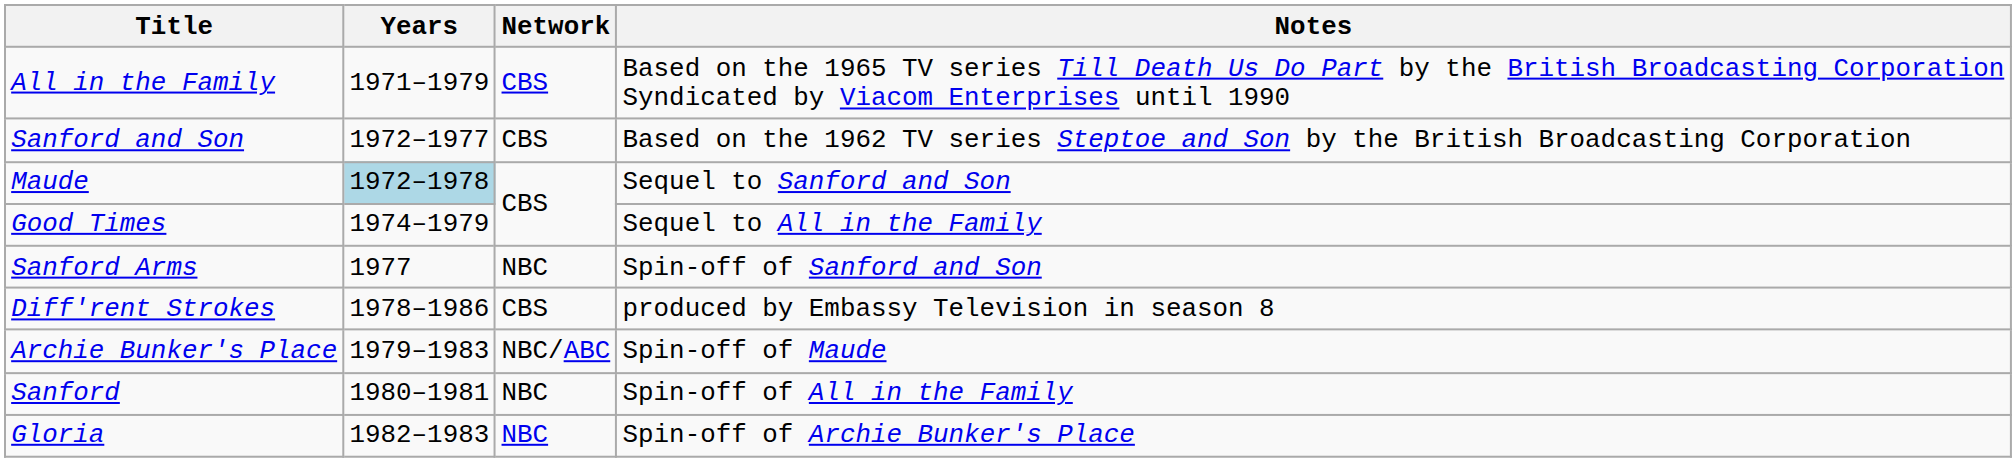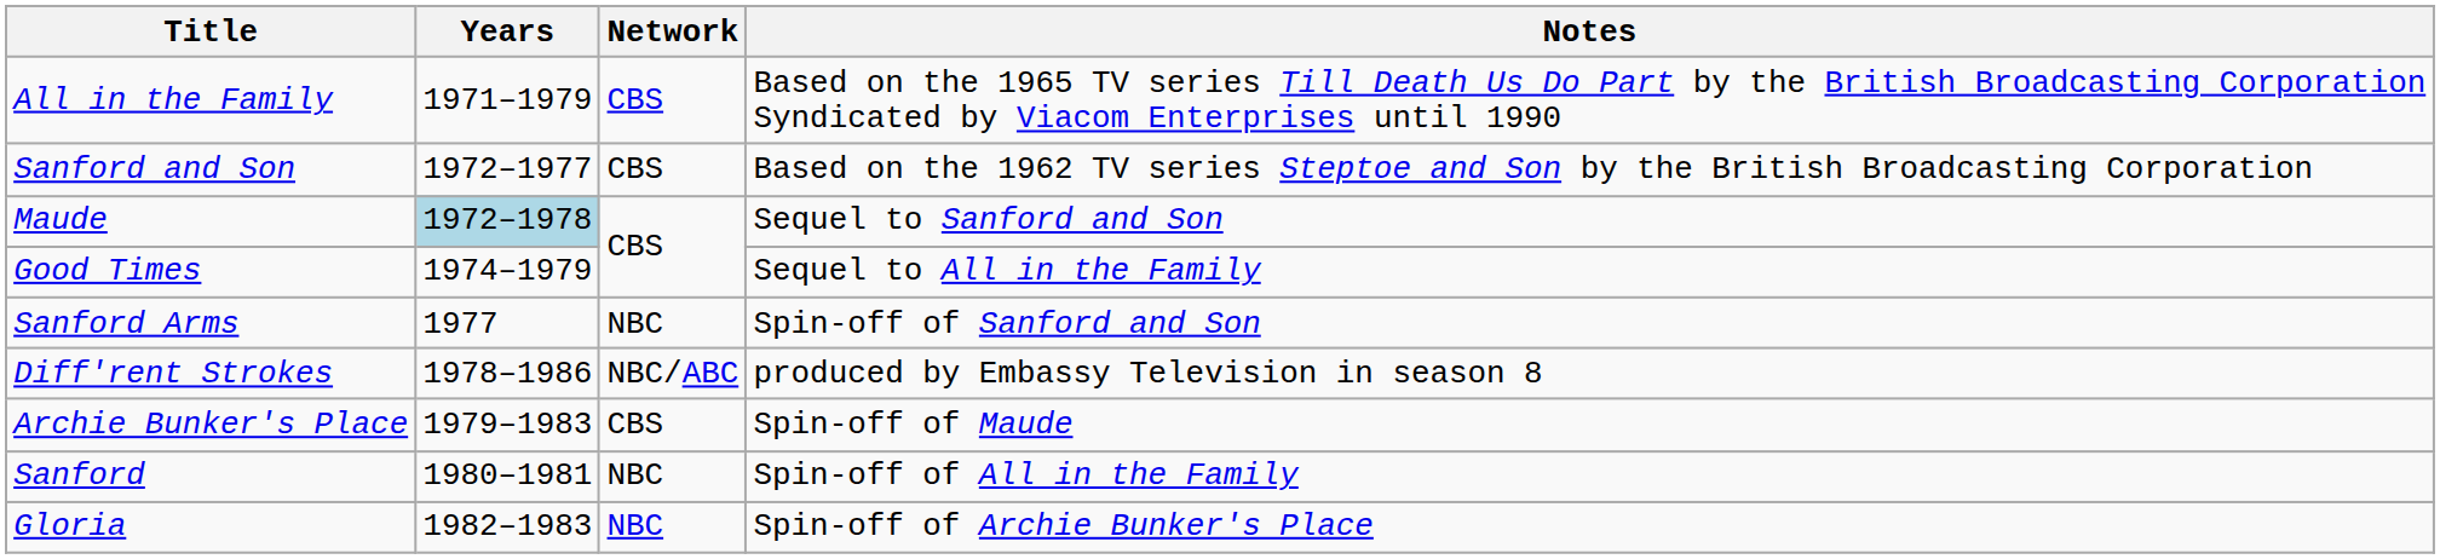Diff'rent Strokes | Network: CBS -> NBC/ABC
Archie Bunker's Place | Network: NBC/ABC -> CBS
